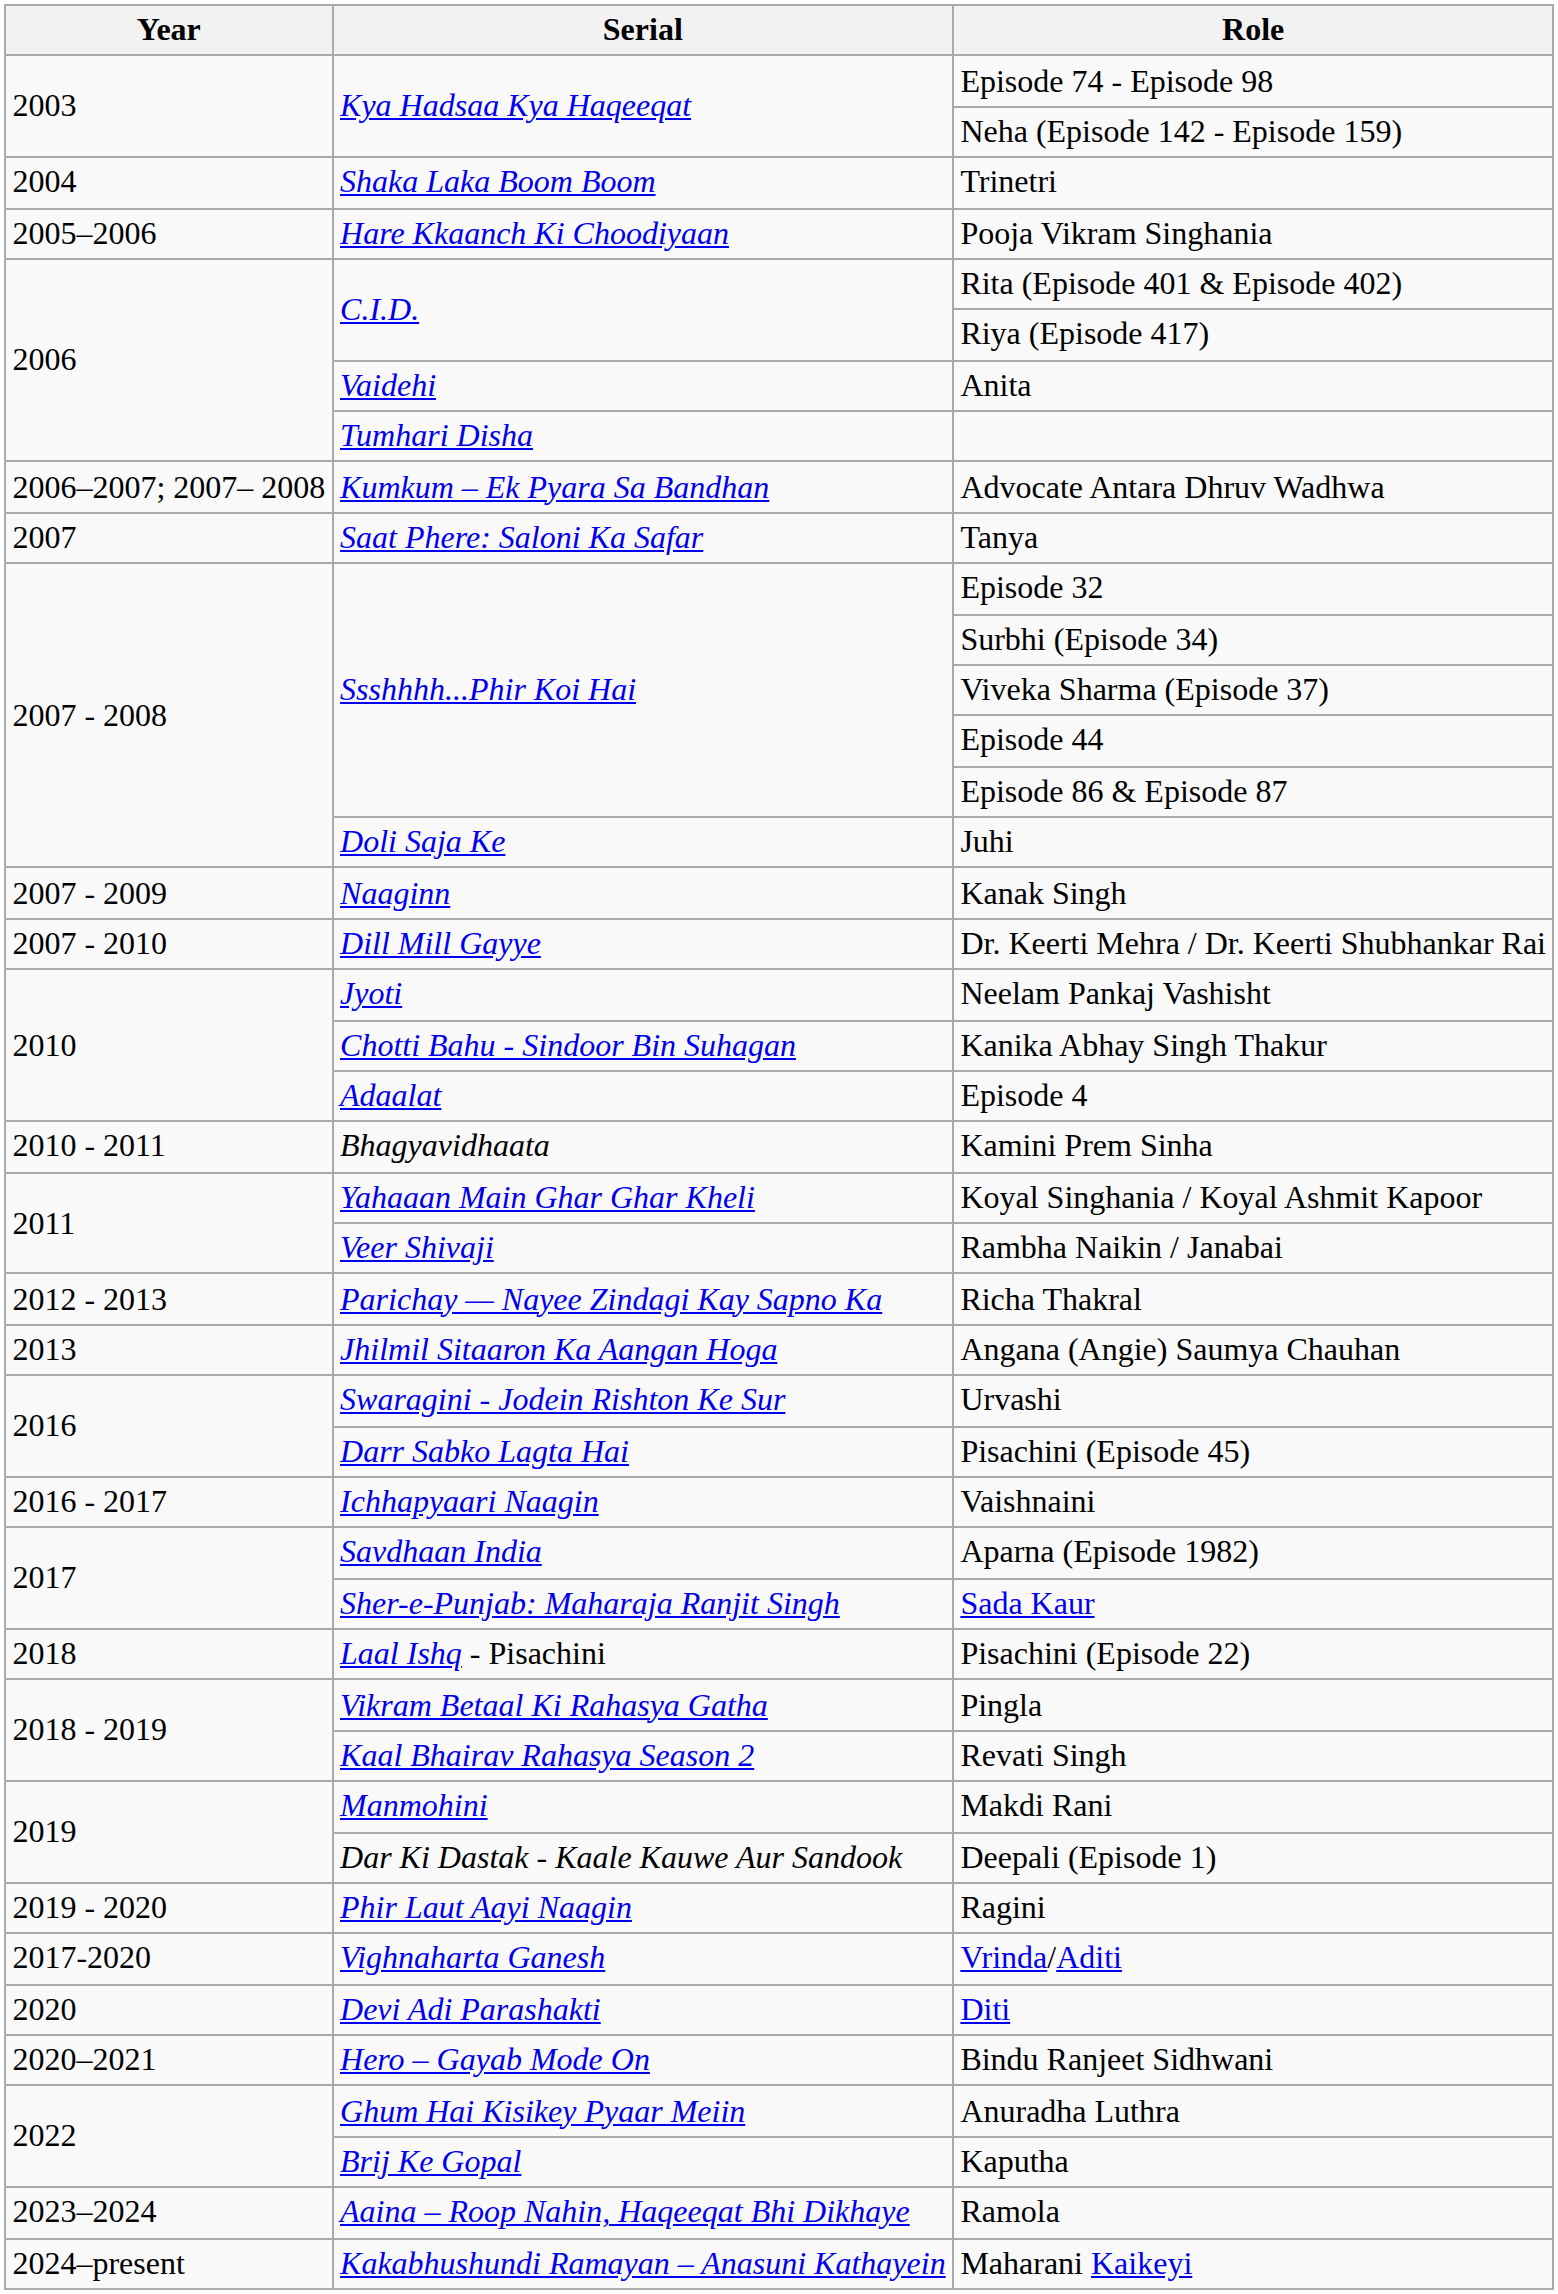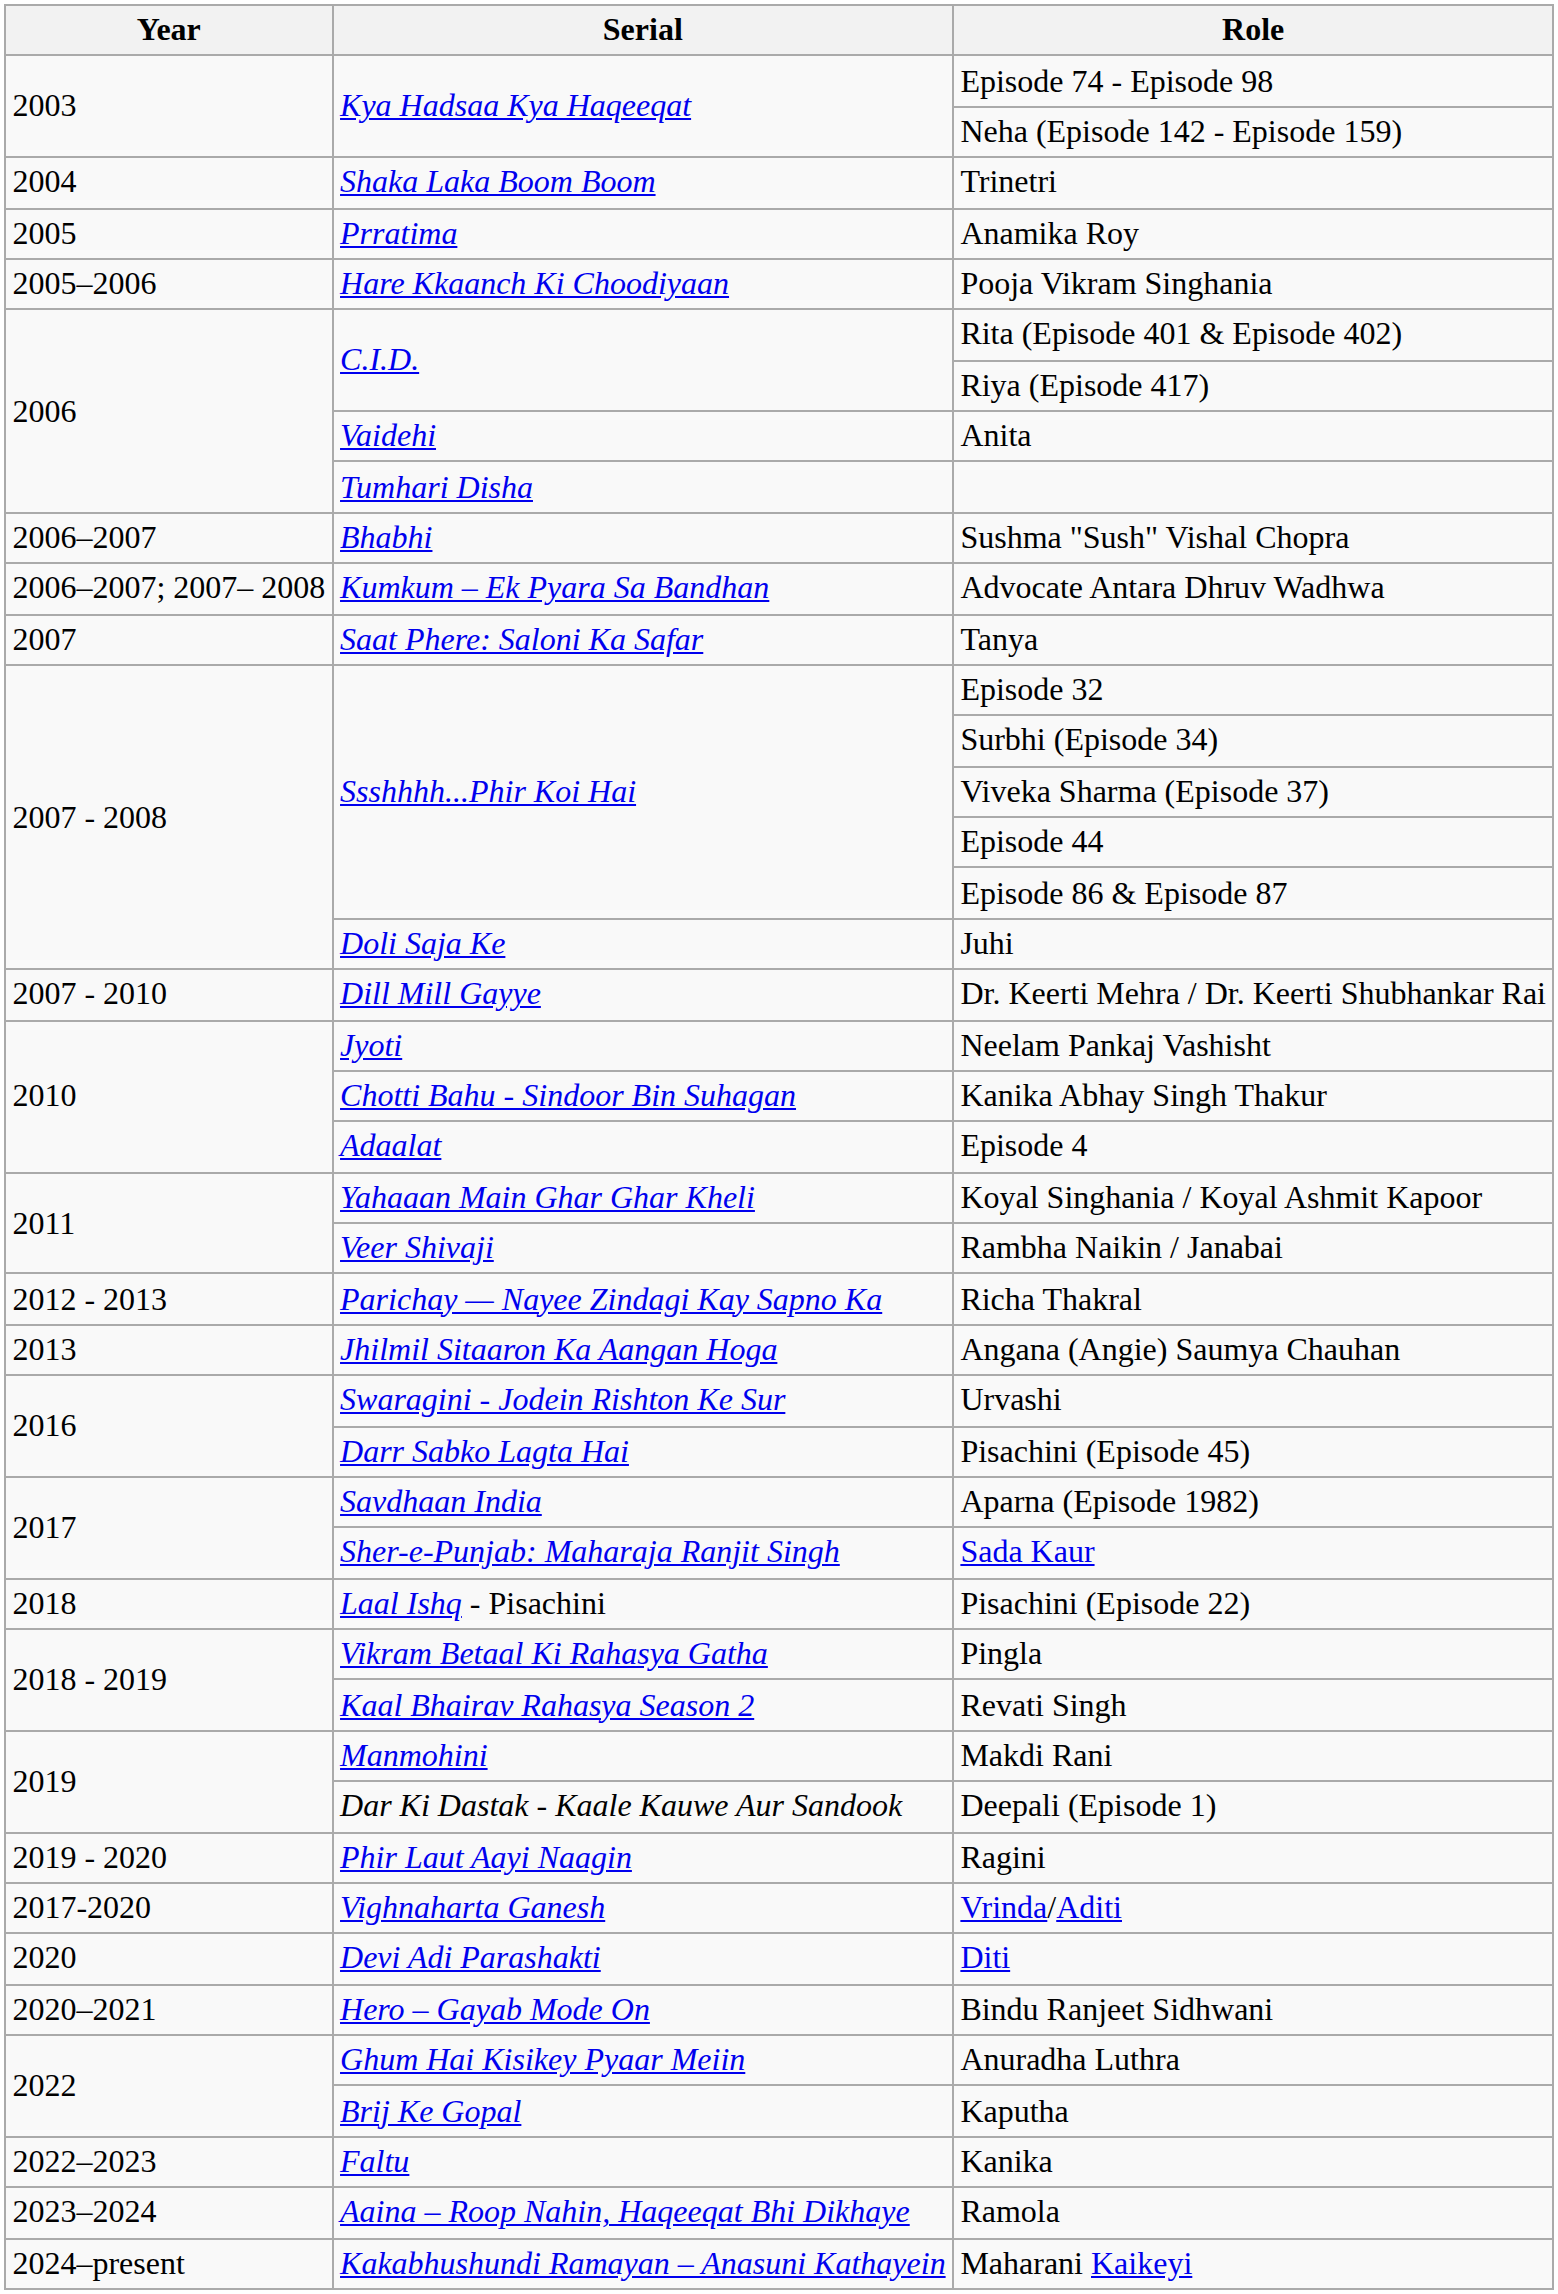+ row: 2005 | Prratima | Anamika Roy
+ row: 2006–2007 | Bhabhi | Sushma "Sush" Vishal Chopra
- row: 2007 - 2009 | Naaginn | Kanak Singh
- row: 2010 - 2011 | Bhagyavidhaata | Kamini Prem Sinha
- row: 2016 - 2017 | Ichhapyaari Naagin | Vaishnaini
+ row: 2022–2023 | Faltu | Kanika
